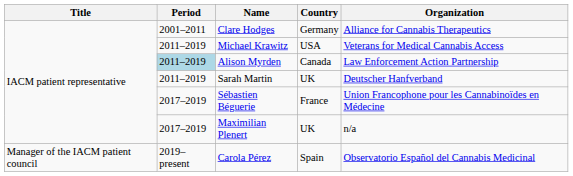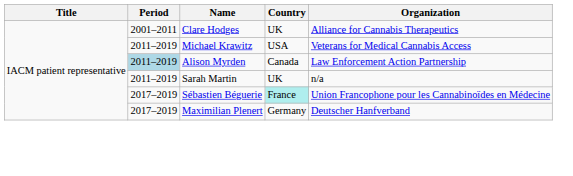Clare Hodges | Country: Germany -> UK
Sarah Martin | Organization: Deutscher Hanfverband -> n/a
Sébastien Béguerie | Country: no background -> paleturquoise background
Maximilian Plenert | Country: UK -> Germany
Maximilian Plenert | Organization: n/a -> Deutscher Hanfverband
- row: Manager of the IACM patient council | 2019–present | Carola Pérez | Spain | Observatorio Español del Cannabis Medicinal
